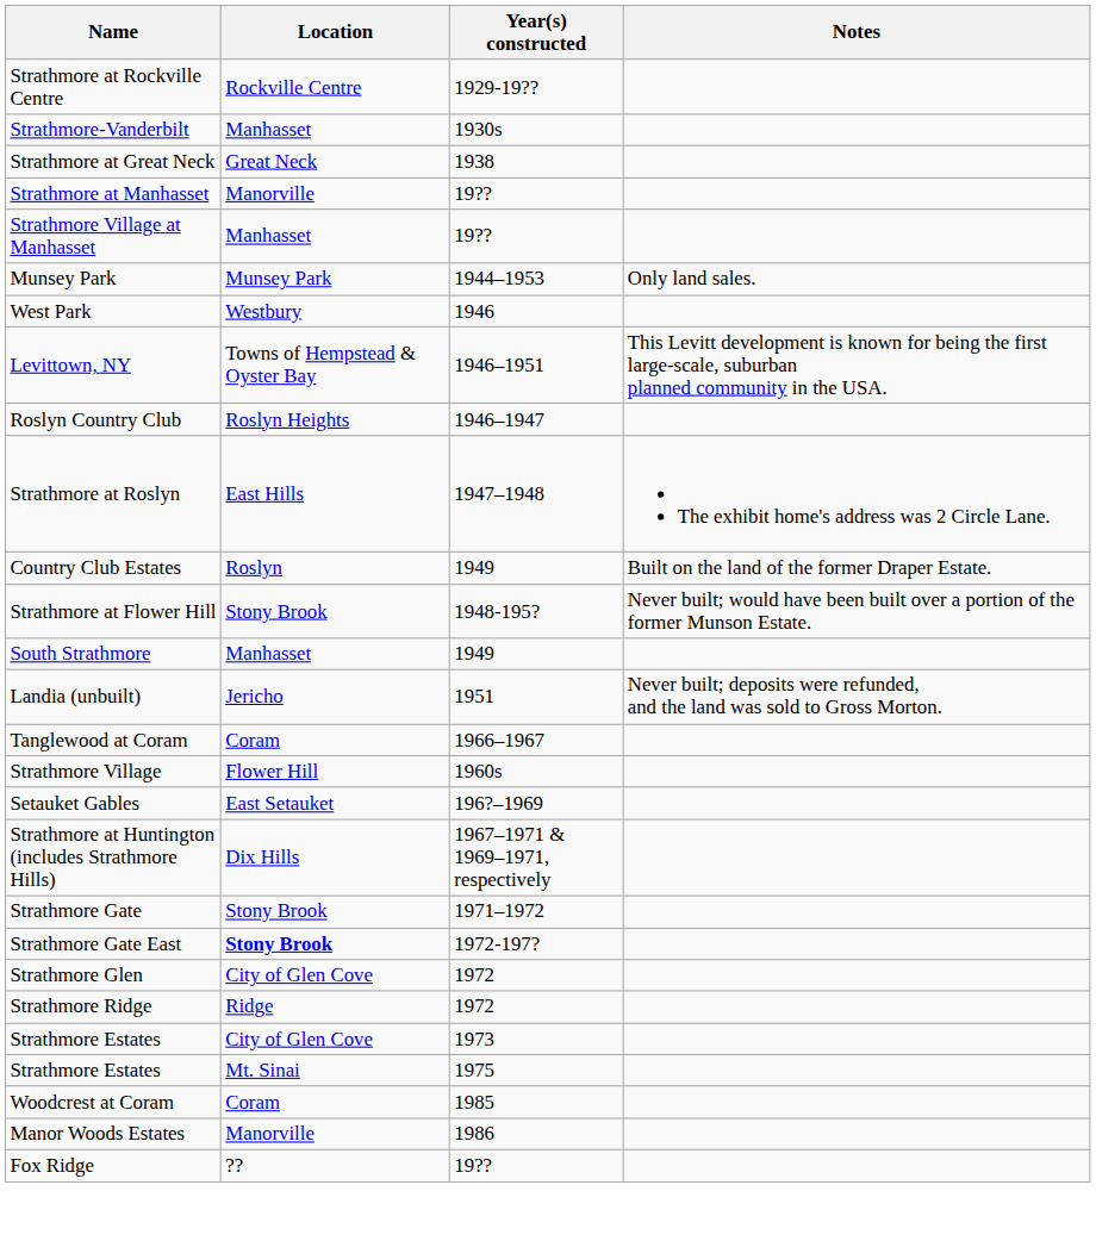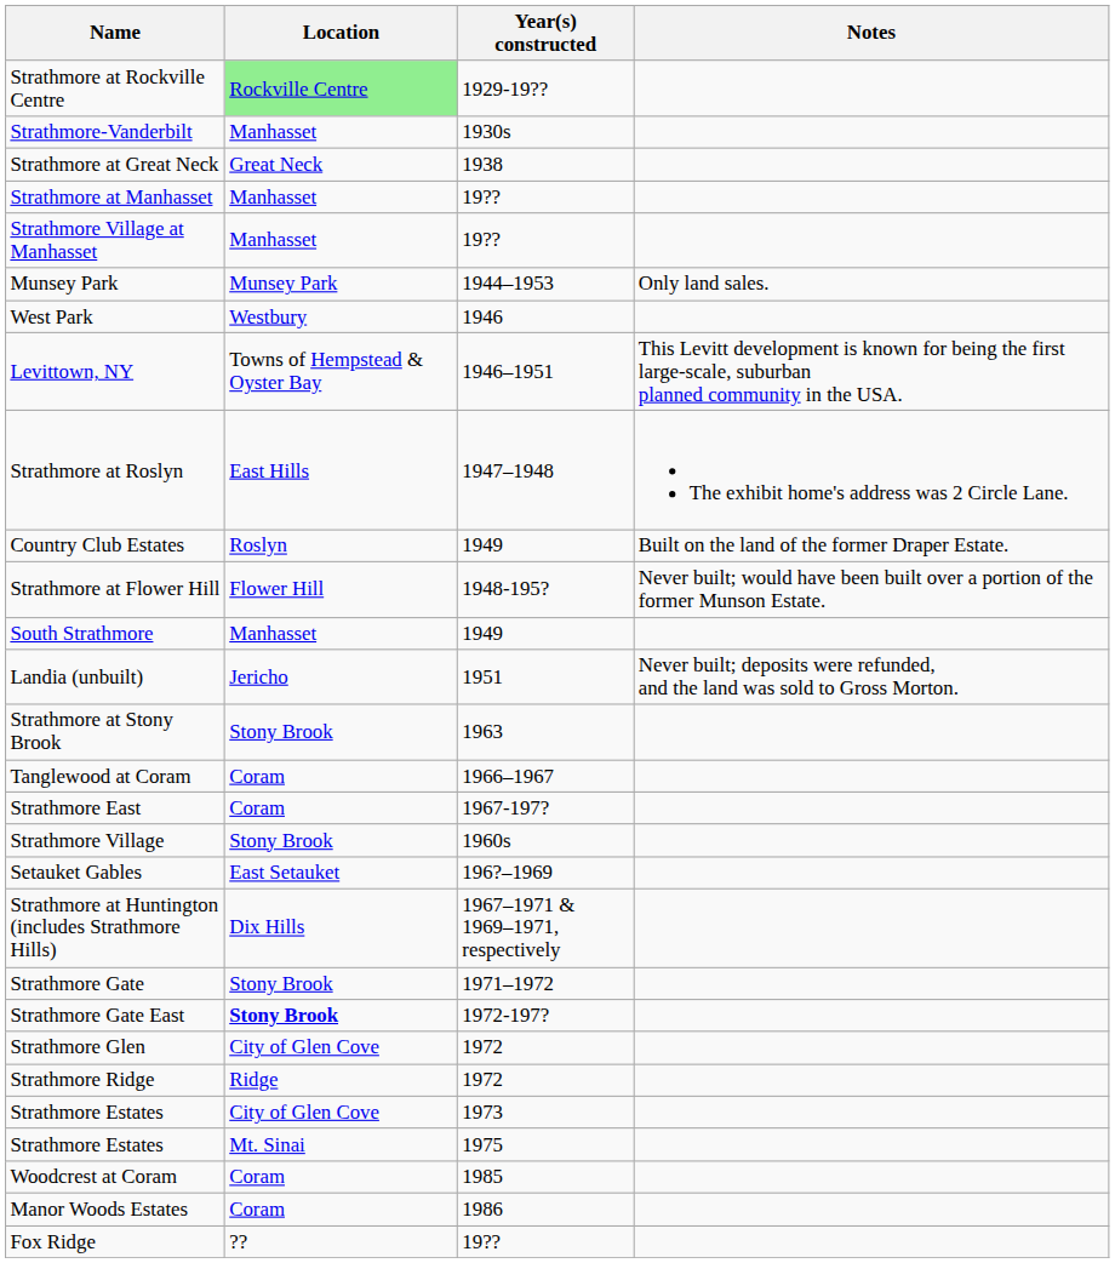Strathmore at Rockville Centre | Location: no background -> lightgreen background
Strathmore at Manhasset | Location: Manorville -> Manhasset
- row: Roslyn Country Club | Roslyn Heights | 1946–1947
Strathmore at Flower Hill | Location: Stony Brook -> Flower Hill
+ row: Strathmore at Stony Brook | Stony Brook | 1963
+ row: Strathmore East | Coram | 1967-197?
Strathmore Village | Location: Flower Hill -> Stony Brook
Manor Woods Estates | Location: Manorville -> Coram
